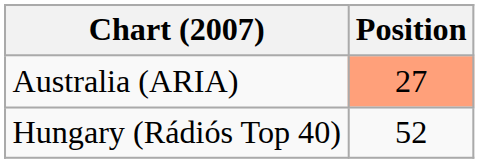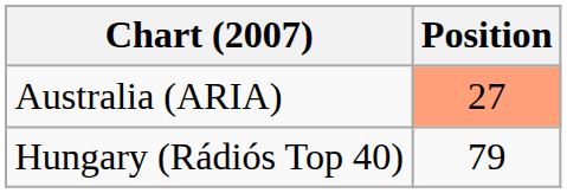Hungary (Rádiós Top 40) | Position: 52 -> 79
